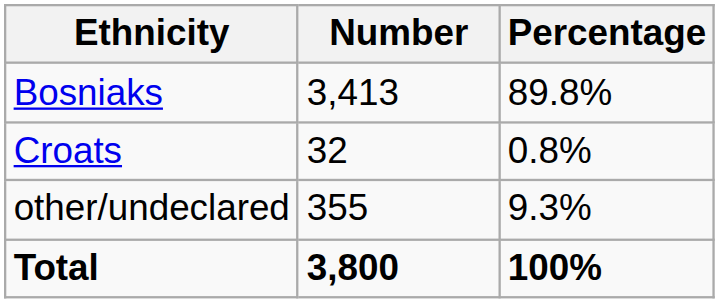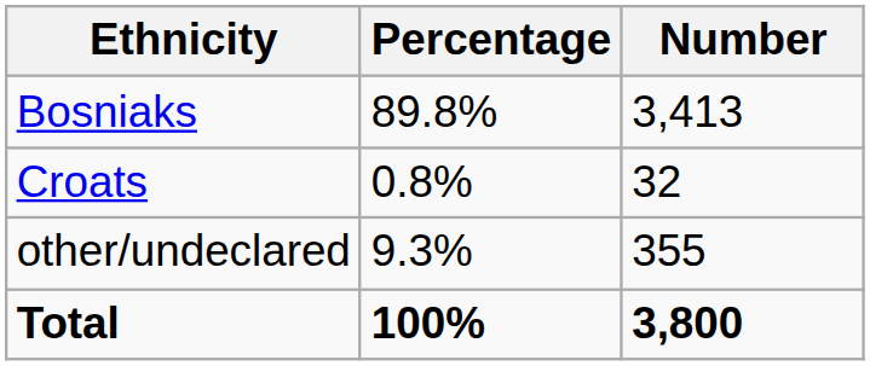columns swapped: Number <-> Percentage
